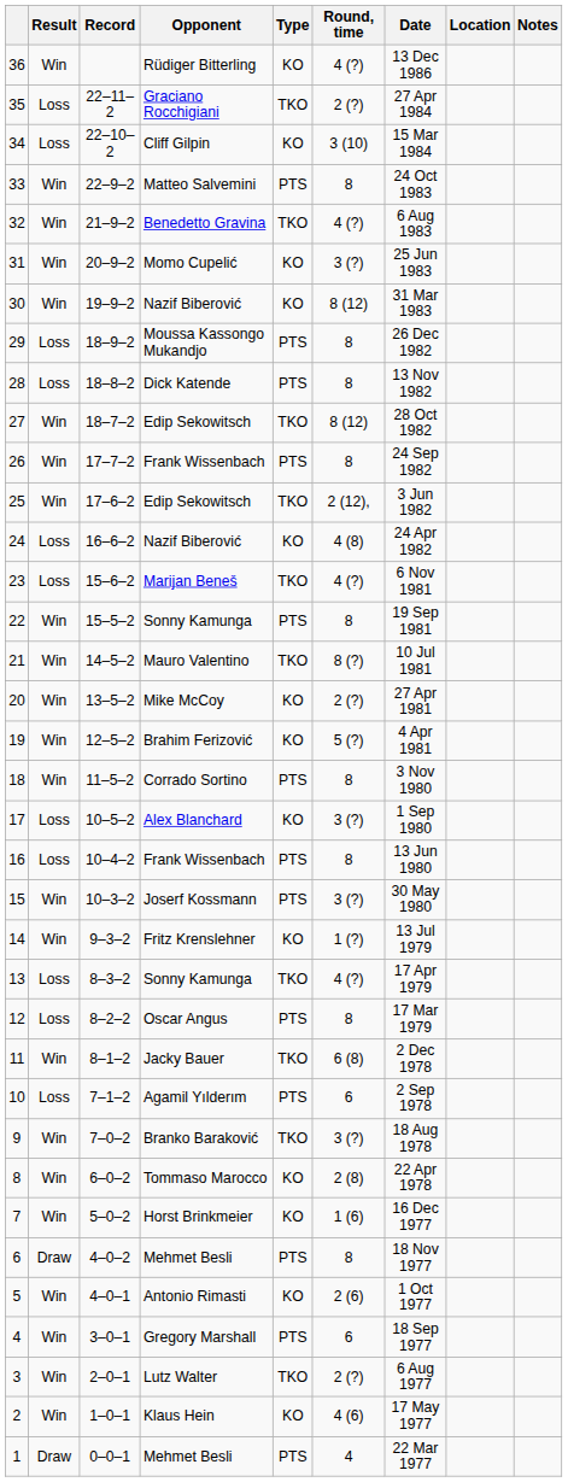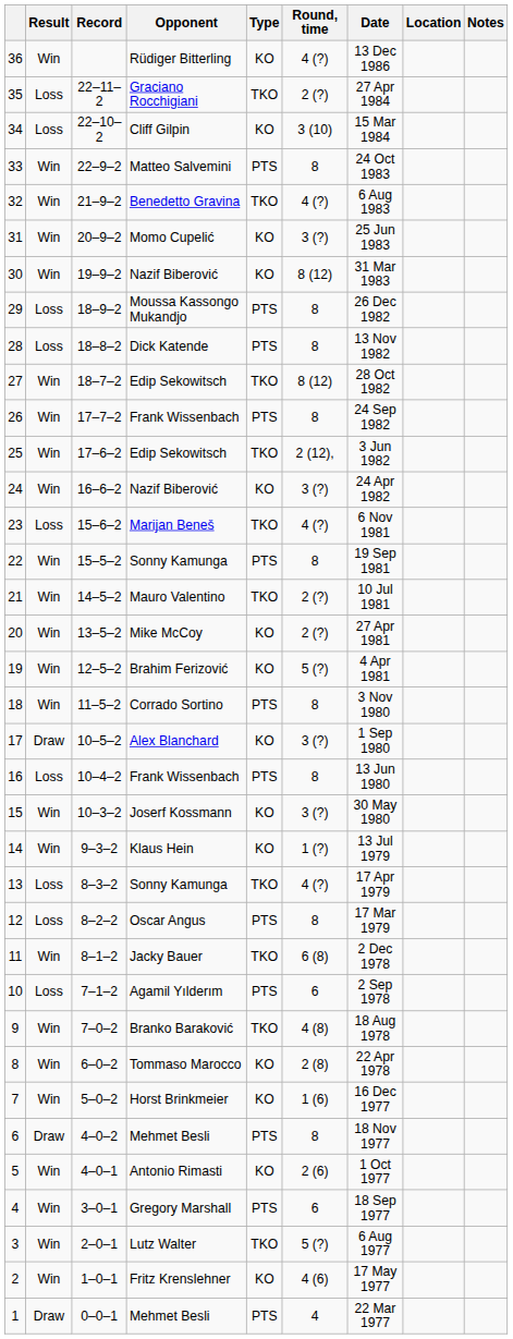24 | Result: Loss -> Win
24 | Round, time: 4 (8) -> 3 (?)
21 | Round, time: 8 (?) -> 2 (?)
17 | Result: Loss -> Draw
15 | Type: PTS -> KO
14 | Opponent: Fritz Krenslehner -> Klaus Hein
9 | Round, time: 3 (?) -> 4 (8)
3 | Round, time: 2 (?) -> 5 (?)
2 | Opponent: Klaus Hein -> Fritz Krenslehner
